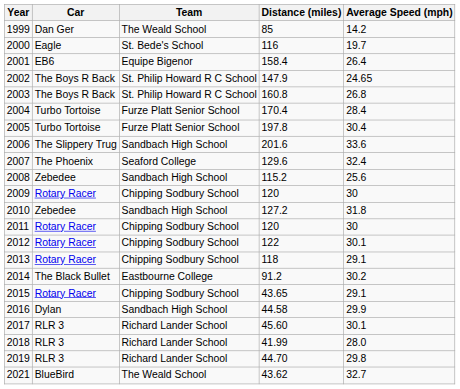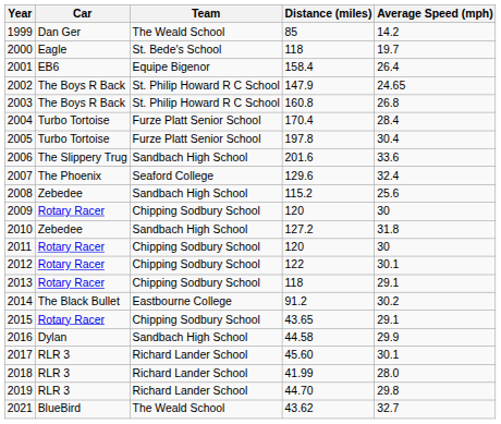2000 | Distance (miles): 116 -> 118
